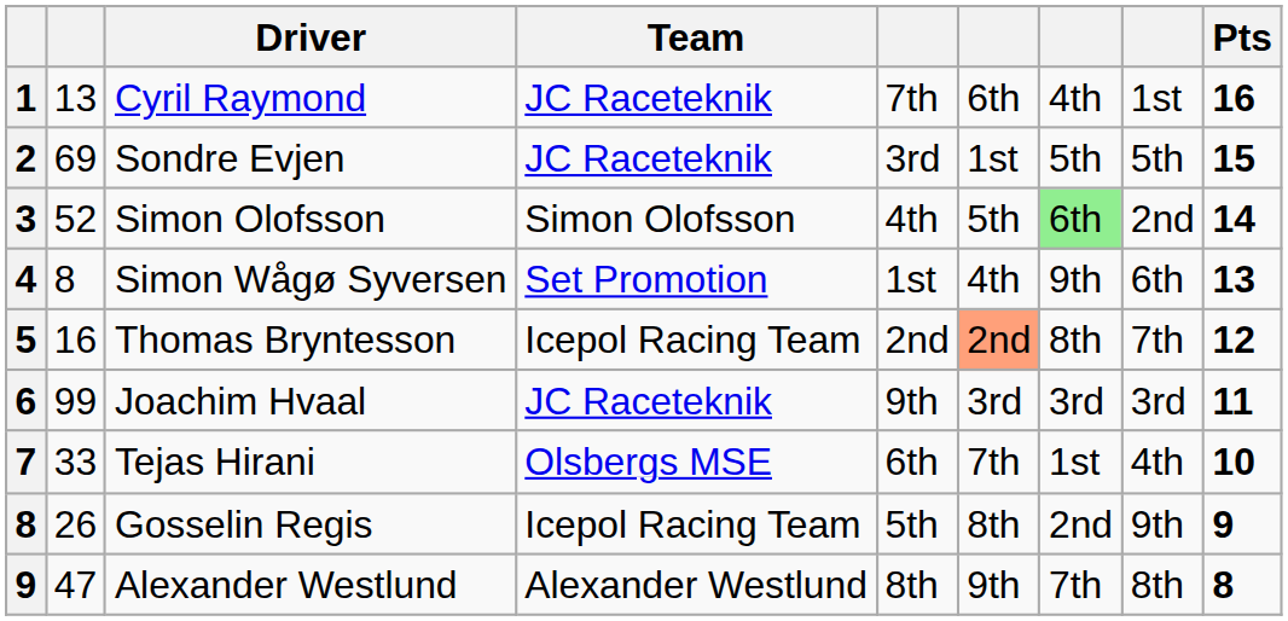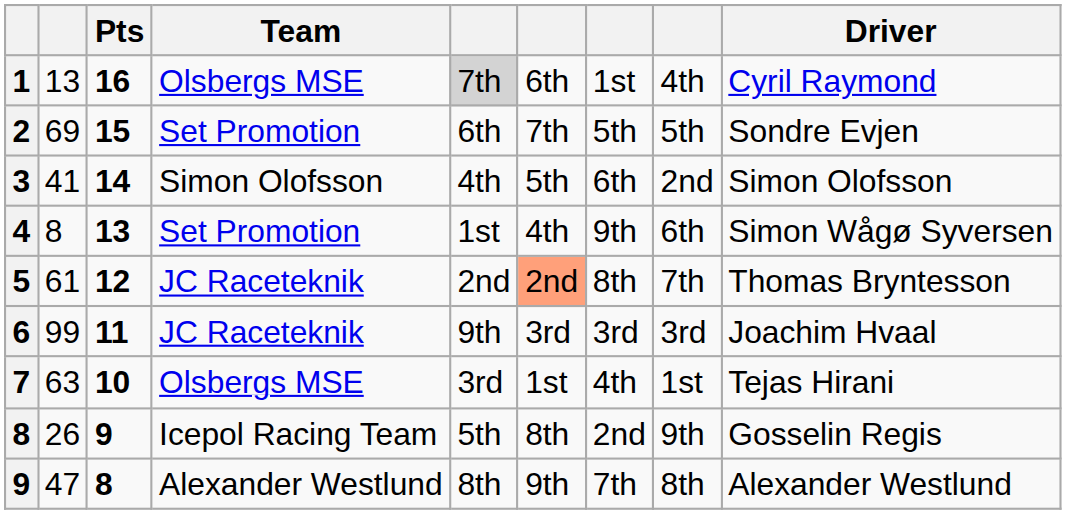columns swapped: Driver <-> Pts
1 | Team: JC Raceteknik -> Olsbergs MSE
1 | column 5: no background -> lightgrey background
1 | column 7: 4th -> 1st
1 | column 8: 1st -> 4th
2 | Team: JC Raceteknik -> Set Promotion
2 | column 5: 3rd -> 6th
2 | column 6: 1st -> 7th
3 | column 2: 52 -> 41
3 | column 7: lightgreen background -> no background
5 | column 2: 16 -> 61
5 | Team: Icepol Racing Team -> JC Raceteknik
7 | column 2: 33 -> 63
7 | column 5: 6th -> 3rd
7 | column 6: 7th -> 1st
7 | column 7: 1st -> 4th
7 | column 8: 4th -> 1st
